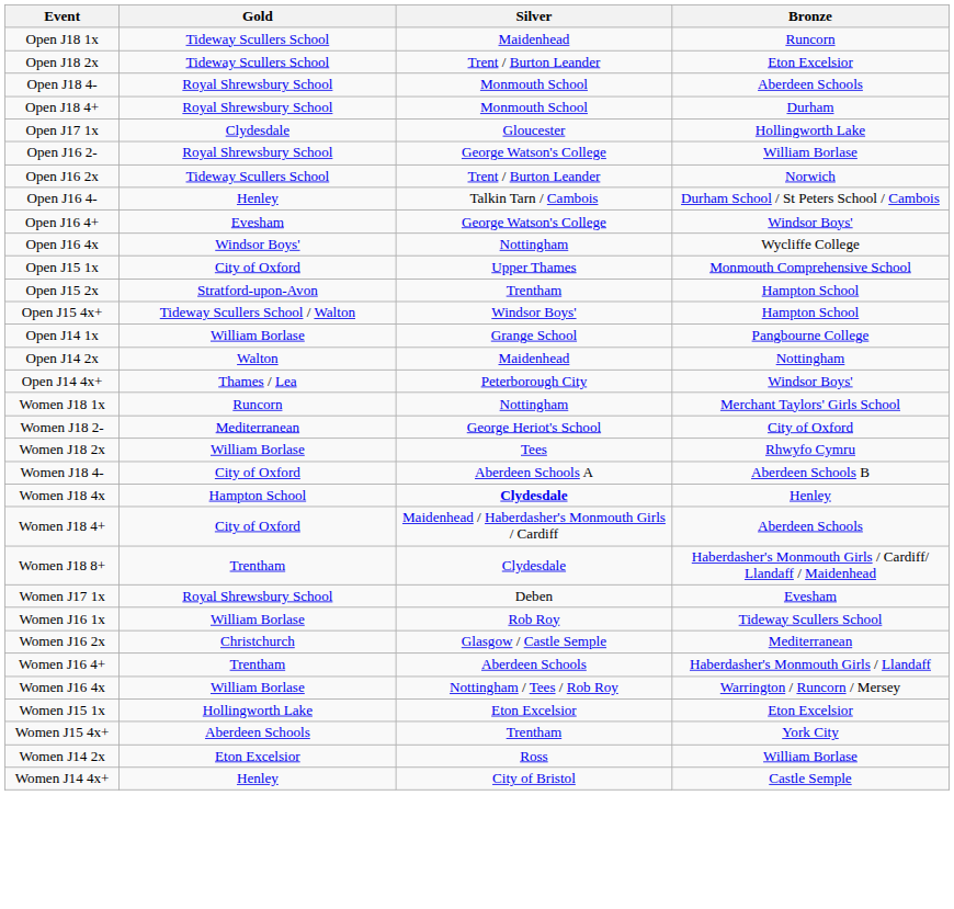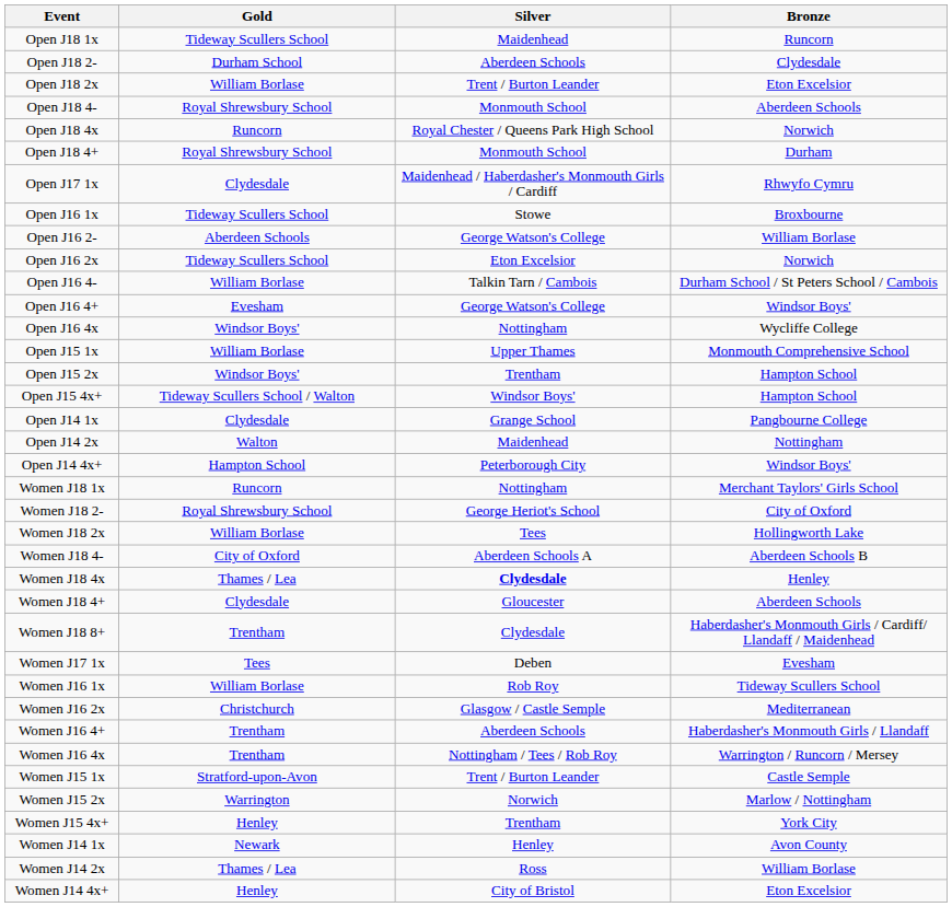+ row: Open J18 2- | Durham School | Aberdeen Schools | Clydesdale
Open J18 2x | Gold: Tideway Scullers School -> William Borlase
+ row: Open J18 4x | Runcorn | Royal Chester / Queens Park High School | Norwich
Open J17 1x | Silver: Gloucester -> Maidenhead / Haberdasher's Monmouth Girls / Cardiff
Open J17 1x | Bronze: Hollingworth Lake -> Rhwyfo Cymru
+ row: Open J16 1x | Tideway Scullers School | Stowe | Broxbourne
Open J16 2- | Gold: Royal Shrewsbury School -> Aberdeen Schools
Open J16 2x | Silver: Trent / Burton Leander -> Eton Excelsior
Open J16 4- | Gold: Henley -> William Borlase
Open J15 1x | Gold: City of Oxford -> William Borlase
Open J15 2x | Gold: Stratford-upon-Avon -> Windsor Boys'
Open J14 1x | Gold: William Borlase -> Clydesdale
Open J14 4x+ | Gold: Thames / Lea -> Hampton School
Women J18 2- | Gold: Mediterranean -> Royal Shrewsbury School
Women J18 2x | Bronze: Rhwyfo Cymru -> Hollingworth Lake
Women J18 4x | Gold: Hampton School -> Thames / Lea
Women J18 4+ | Gold: City of Oxford -> Clydesdale
Women J18 4+ | Silver: Maidenhead / Haberdasher's Monmouth Girls / Cardiff -> Gloucester
Women J17 1x | Gold: Royal Shrewsbury School -> Tees
Women J16 4x | Gold: William Borlase -> Trentham
Women J15 1x | Gold: Hollingworth Lake -> Stratford-upon-Avon
Women J15 1x | Silver: Eton Excelsior -> Trent / Burton Leander
Women J15 1x | Bronze: Eton Excelsior -> Castle Semple
+ row: Women J15 2x | Warrington | Norwich | Marlow / Nottingham
Women J15 4x+ | Gold: Aberdeen Schools -> Henley
+ row: Women J14 1x | Newark | Henley | Avon County
Women J14 2x | Gold: Eton Excelsior -> Thames / Lea
Women J14 4x+ | Bronze: Castle Semple -> Eton Excelsior
